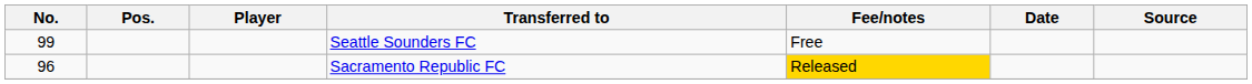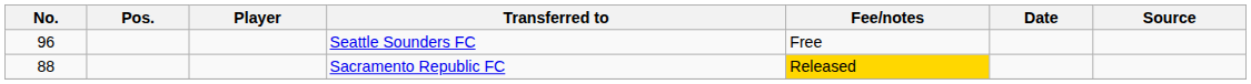Seattle Sounders FC | No.: 99 -> 96
Sacramento Republic FC | No.: 96 -> 88
